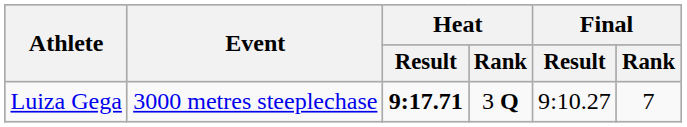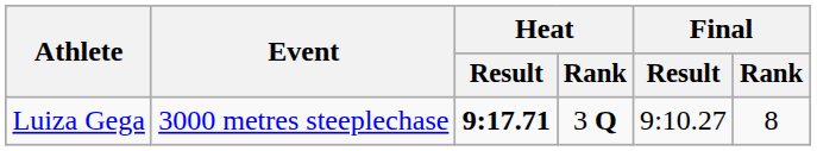Luiza Gega | Final / Rank: 7 -> 8
